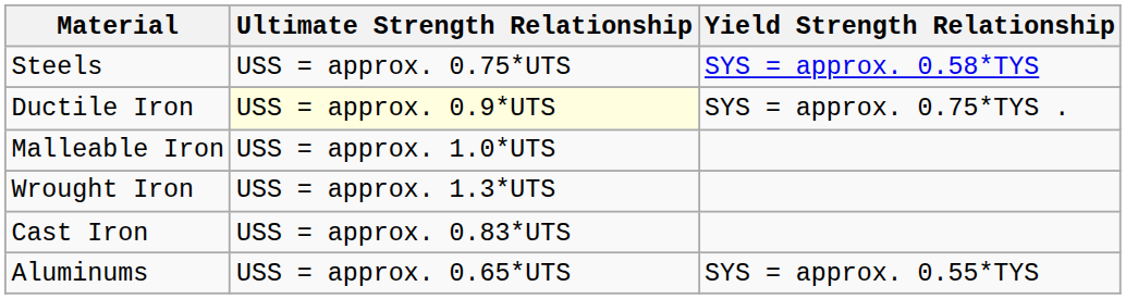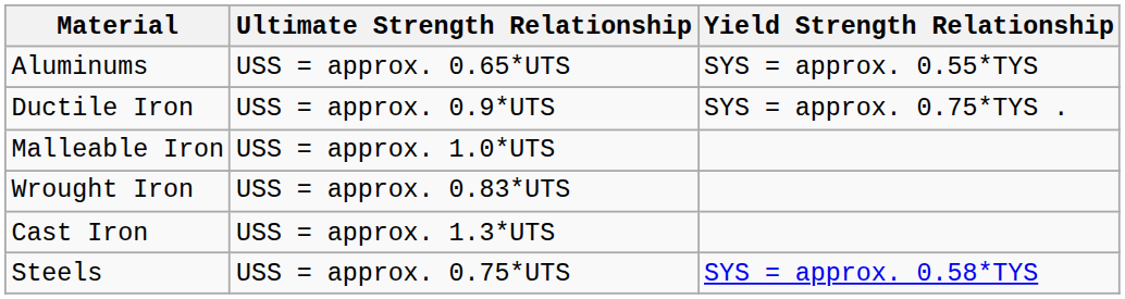rows swapped: Steels <-> Aluminums
Ductile Iron | Ultimate Strength Relationship: lightyellow background -> no background
Wrought Iron | Ultimate Strength Relationship: USS = approx. 1.3*UTS -> USS = approx. 0.83*UTS
Cast Iron | Ultimate Strength Relationship: USS = approx. 0.83*UTS -> USS = approx. 1.3*UTS
